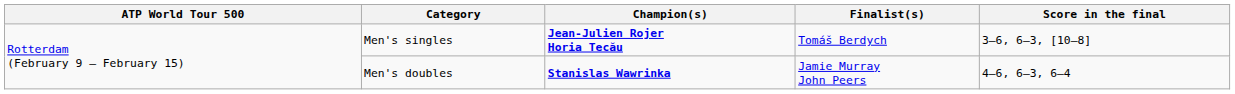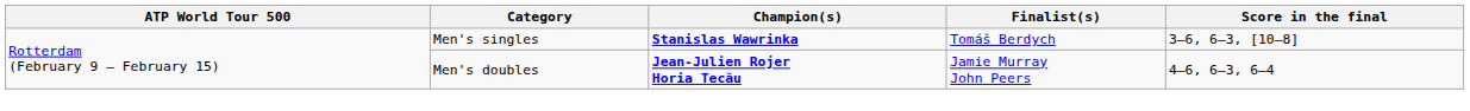Men's singles | Champion(s): Jean-Julien Rojer Horia Tecău -> Stanislas Wawrinka
Men's doubles | Champion(s): Stanislas Wawrinka -> Jean-Julien Rojer Horia Tecău
